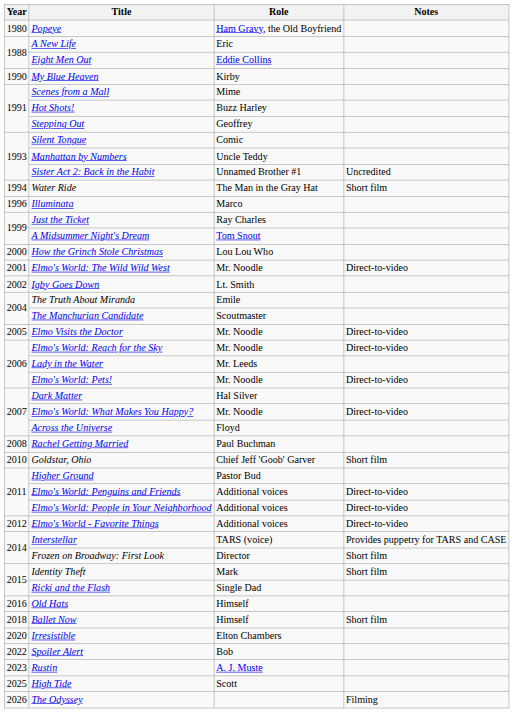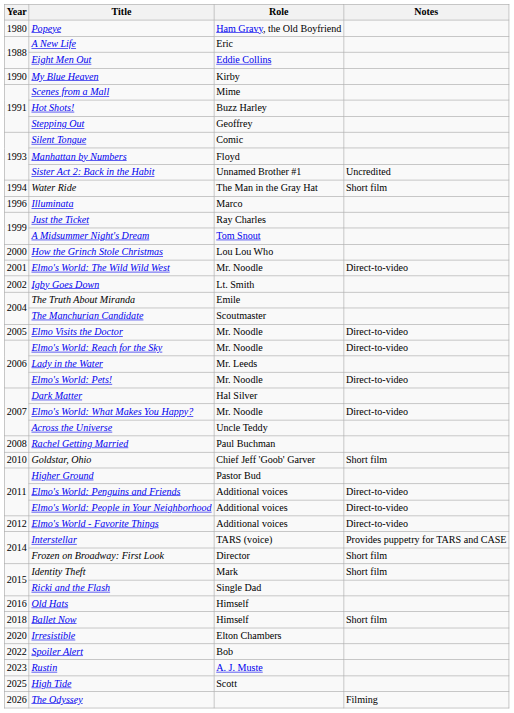Manhattan by Numbers | Role: Uncle Teddy -> Floyd
Across the Universe | Role: Floyd -> Uncle Teddy
